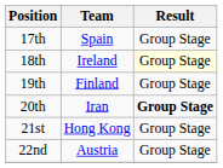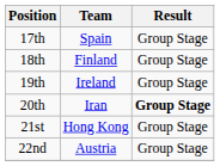18th | Team: Ireland -> Finland
18th | Result: lightyellow background -> no background
19th | Team: Finland -> Ireland
